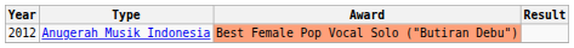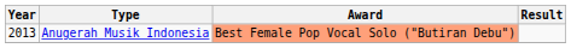Anugerah Musik Indonesia | Year: 2012 -> 2013
